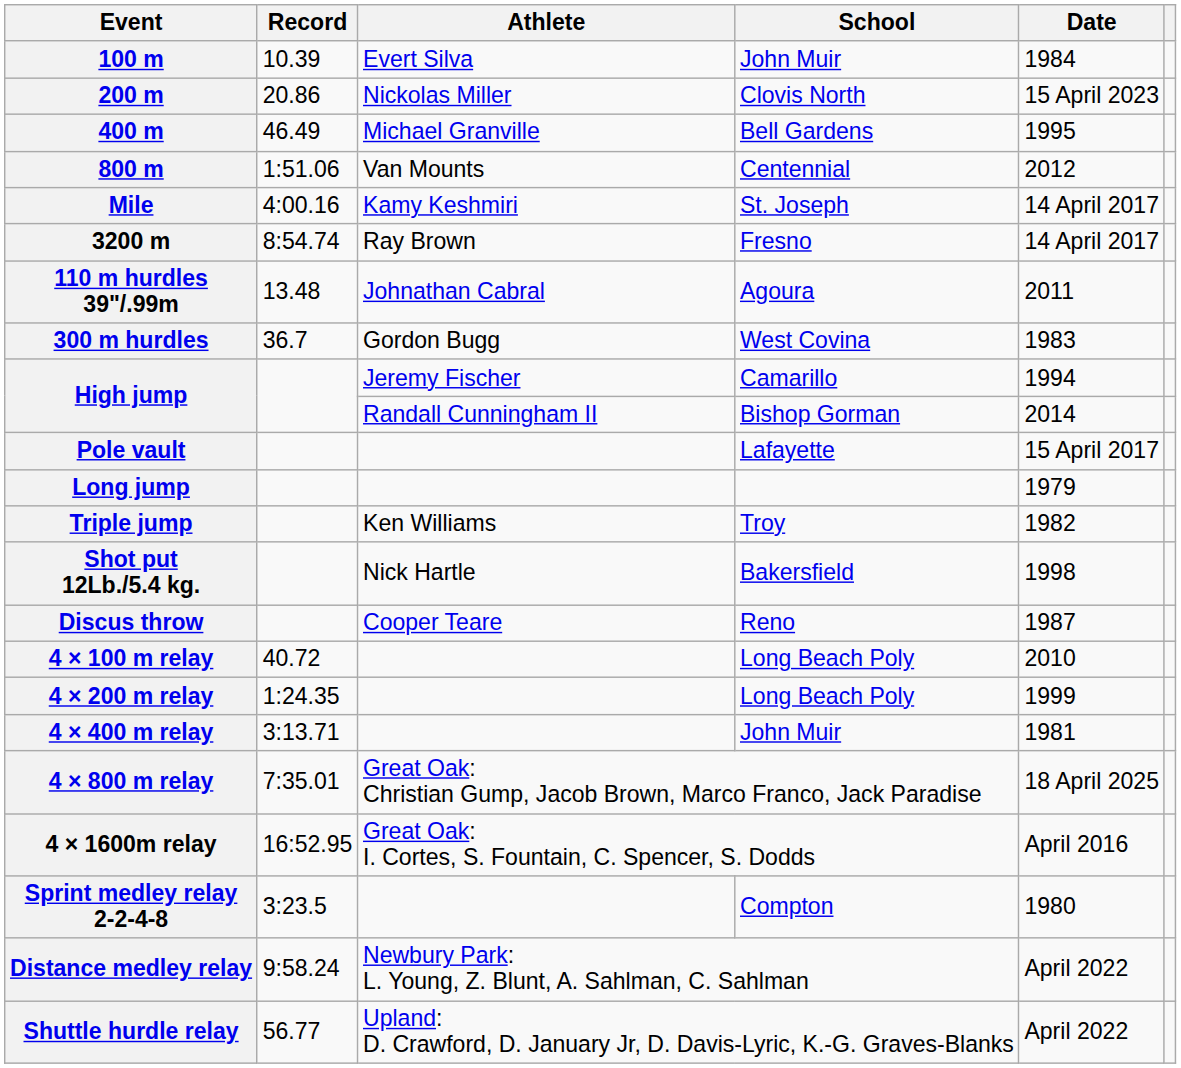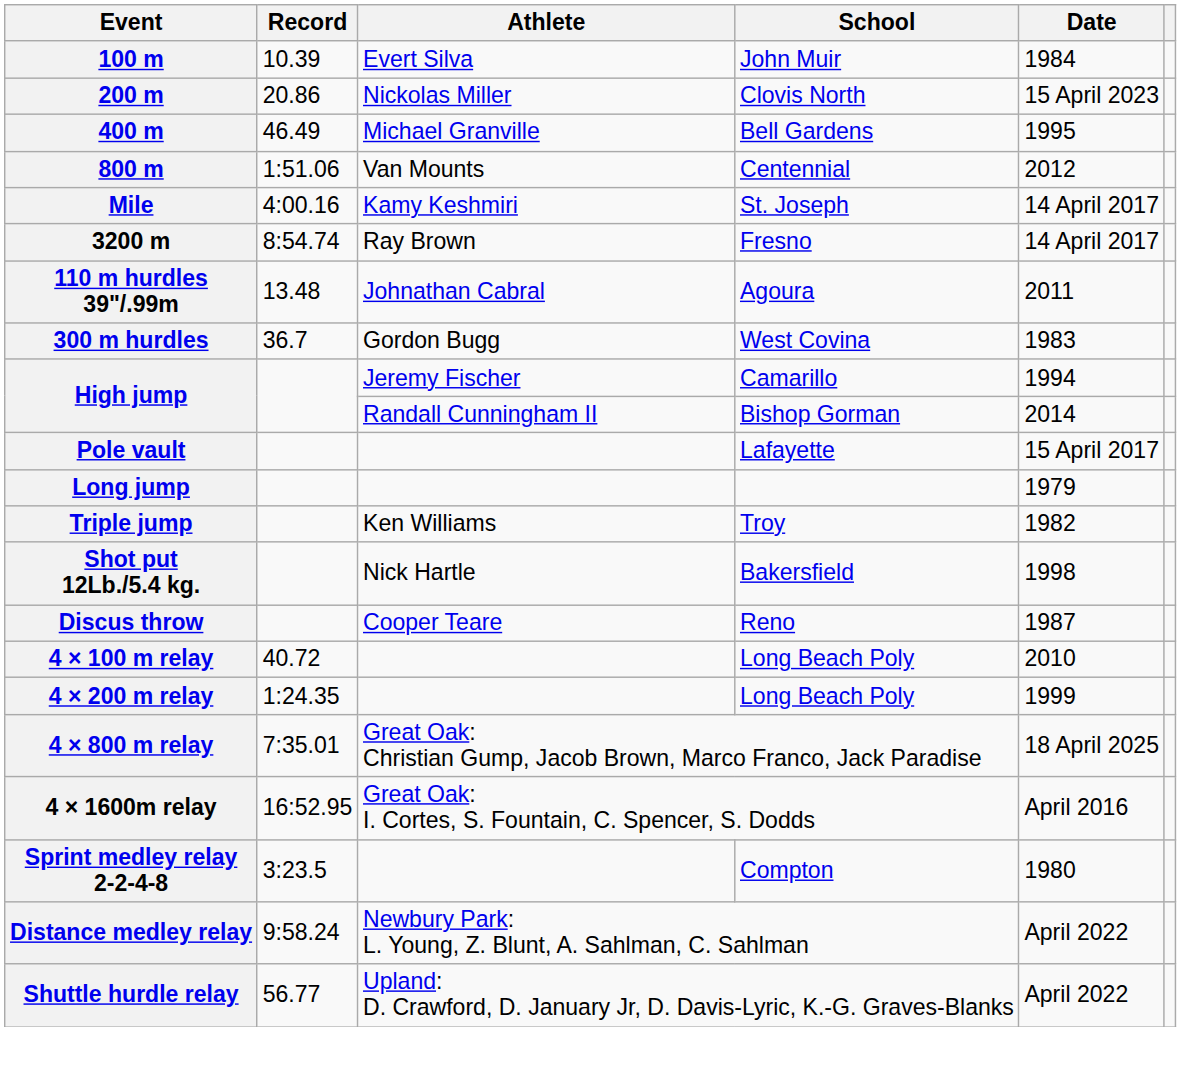- row: 4 × 400 m relay | 3:13.71 | John Muir | 1981
